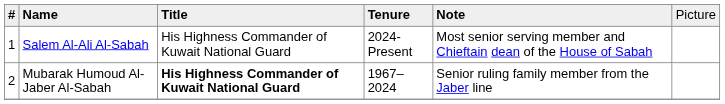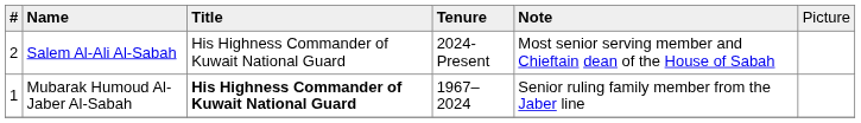Salem Al-Ali Al-Sabah | column 1: 1 -> 2
Mubarak Humoud Al-Jaber Al-Sabah | column 1: 2 -> 1
